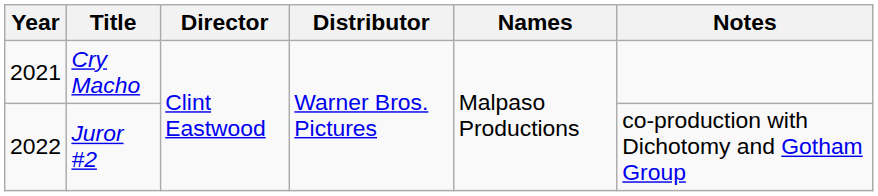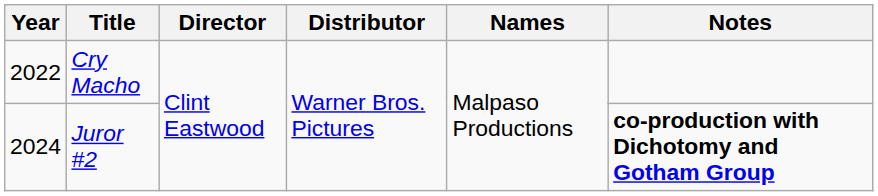Cry Macho | Year: 2021 -> 2022
Juror #2 | Year: 2022 -> 2024
Juror #2 | Notes: normal -> bold
